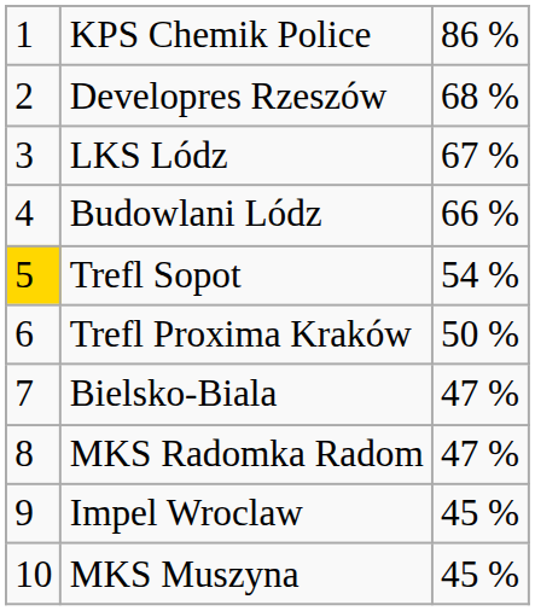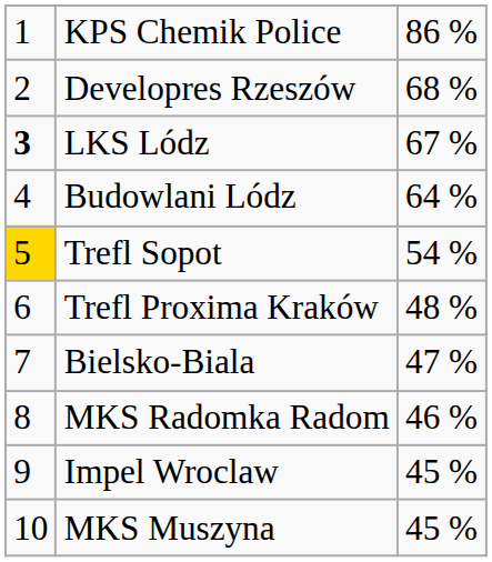LKS Lódz | column 1: normal -> bold
Budowlani Lódz | column 3: 66 % -> 64 %
Trefl Proxima Kraków | column 3: 50 % -> 48 %
MKS Radomka Radom | column 3: 47 % -> 46 %
